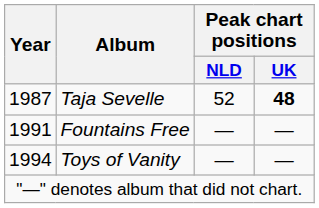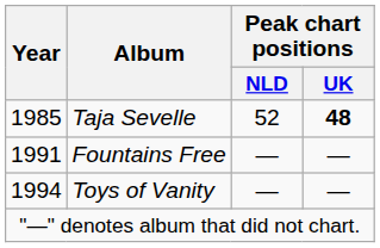Taja Sevelle | Year: 1987 -> 1985
